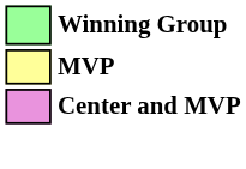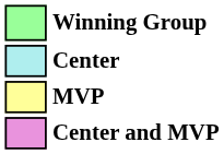+ row: Center
